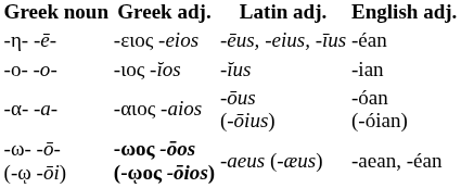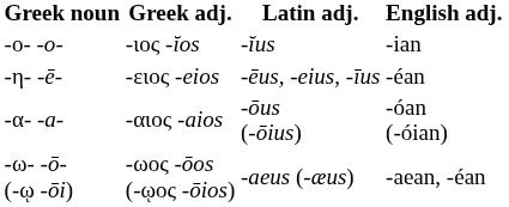rows swapped: -ο- -o- <-> -η- -ē-
-ω- -ō- (-ῳ -ōi) | Greek adj.: bold -> normal
